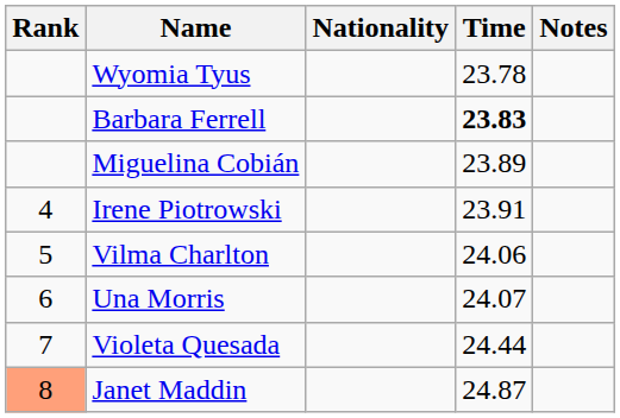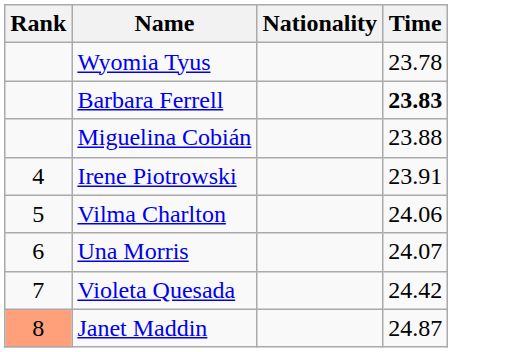- column: Notes
Miguelina Cobián | Time: 23.89 -> 23.88
Violeta Quesada | Time: 24.44 -> 24.42
